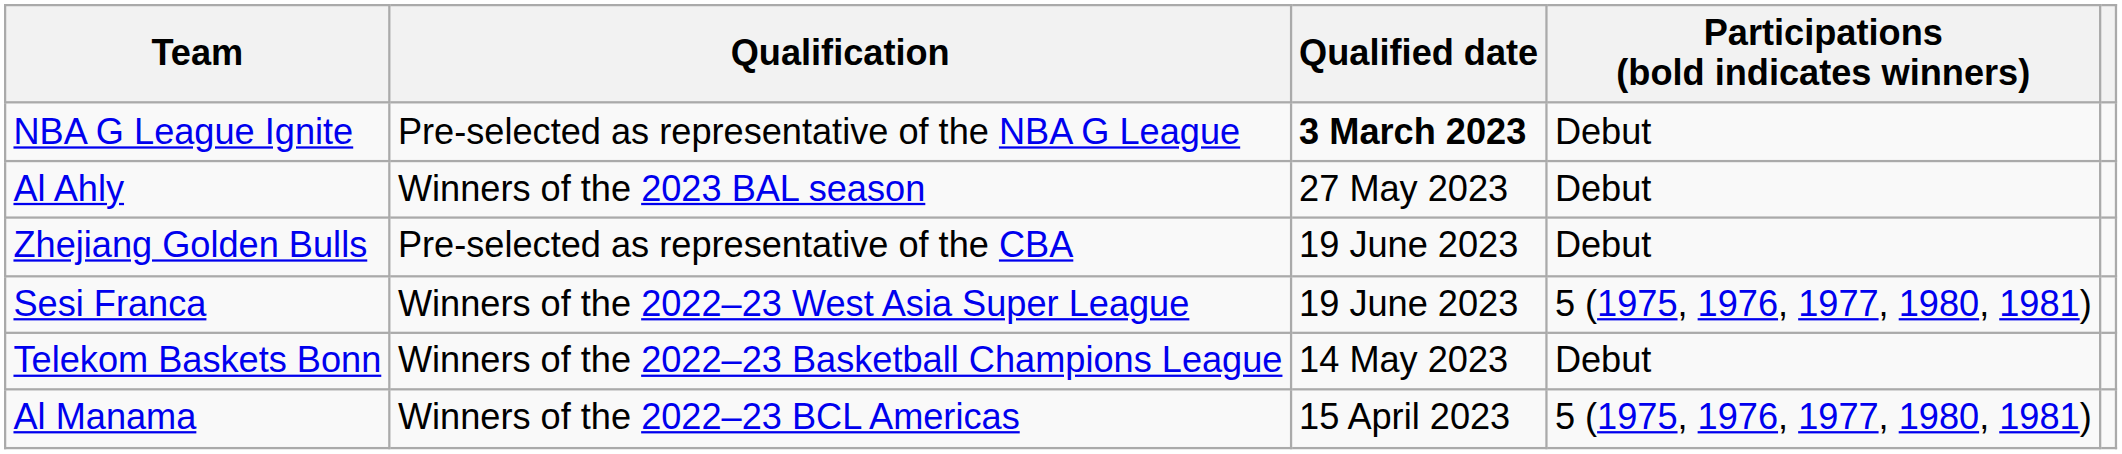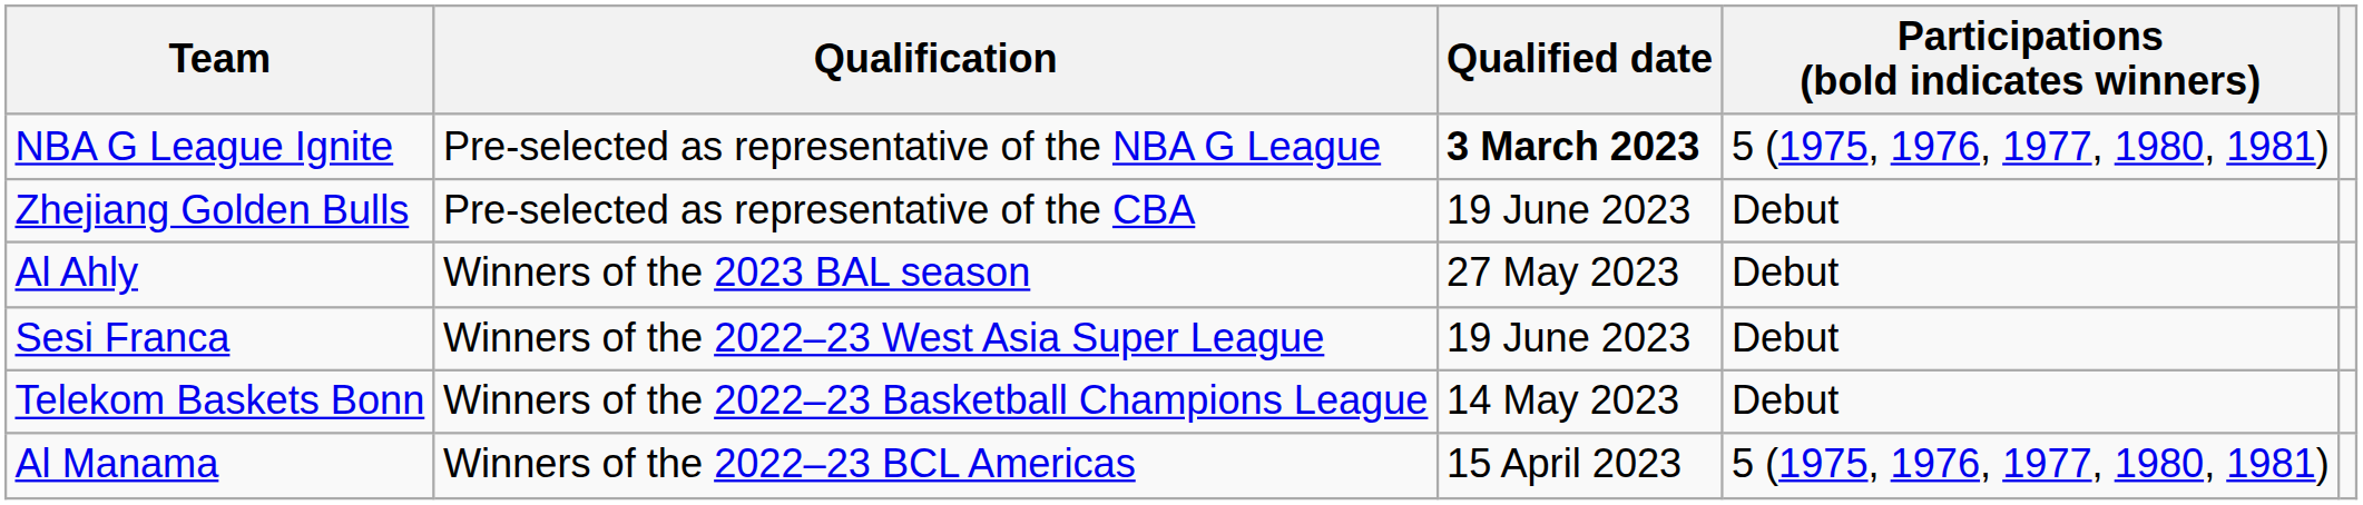NBA G League Ignite | Participations (bold indicates winners): Debut -> 5 (1975, 1976, 1977, 1980, 1981)
rows swapped: Zhejiang Golden Bulls <-> Al Ahly
Sesi Franca | Participations (bold indicates winners): 5 (1975, 1976, 1977, 1980, 1981) -> Debut
